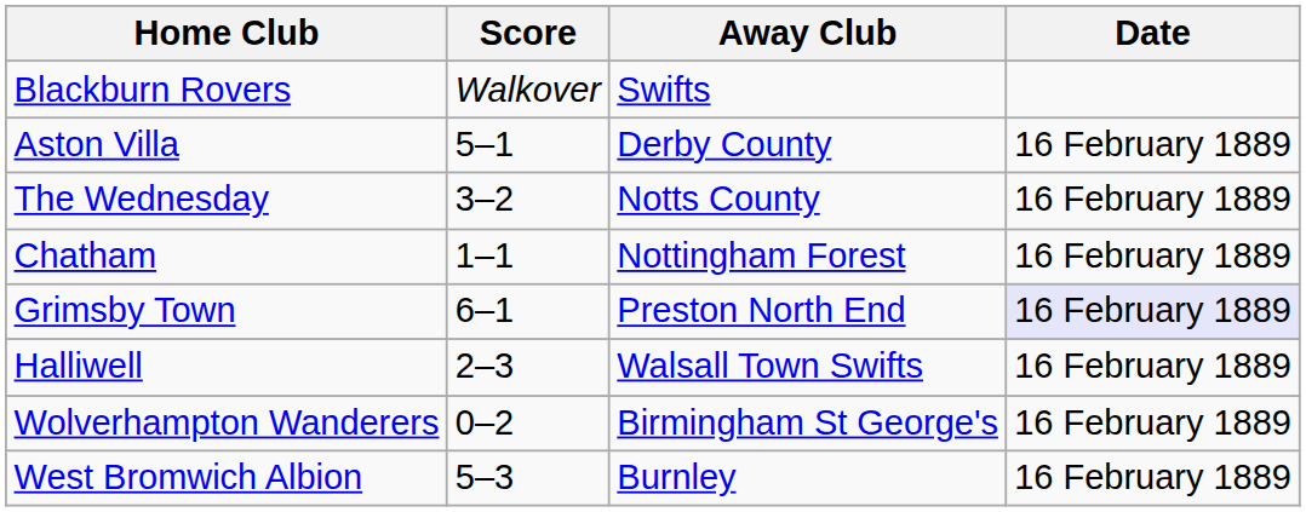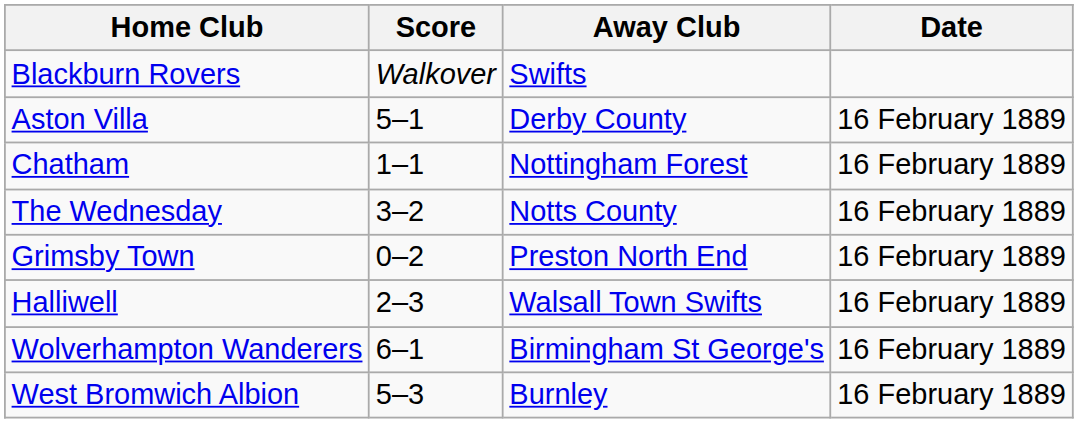rows swapped: The Wednesday <-> Chatham
Grimsby Town | Score: 6–1 -> 0–2
Grimsby Town | Date: lavender background -> no background
Wolverhampton Wanderers | Score: 0–2 -> 6–1
